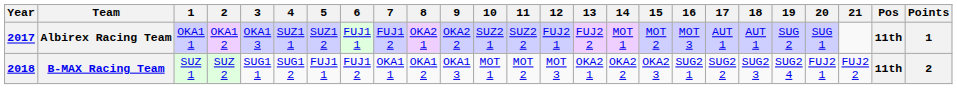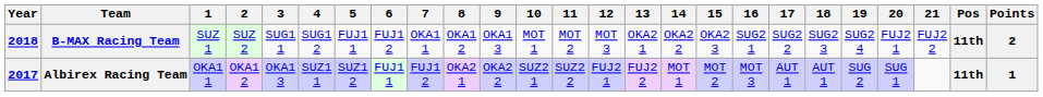rows swapped: Albirex Racing Team <-> B-MAX Racing Team
